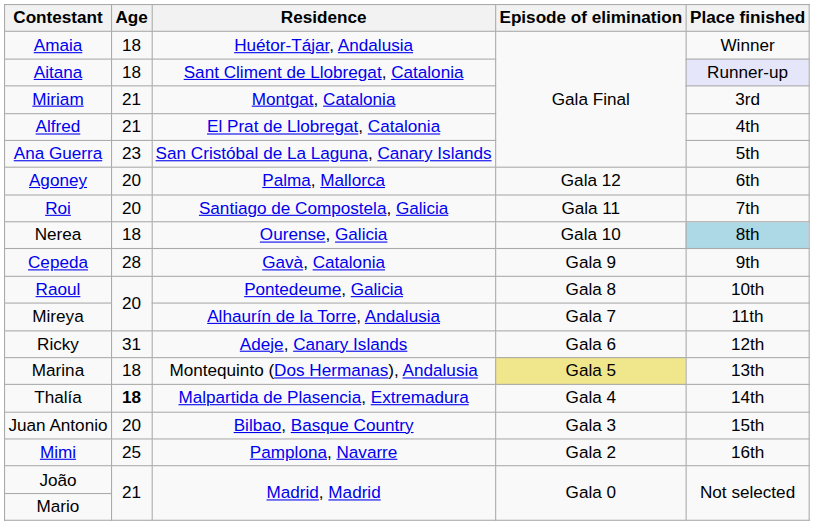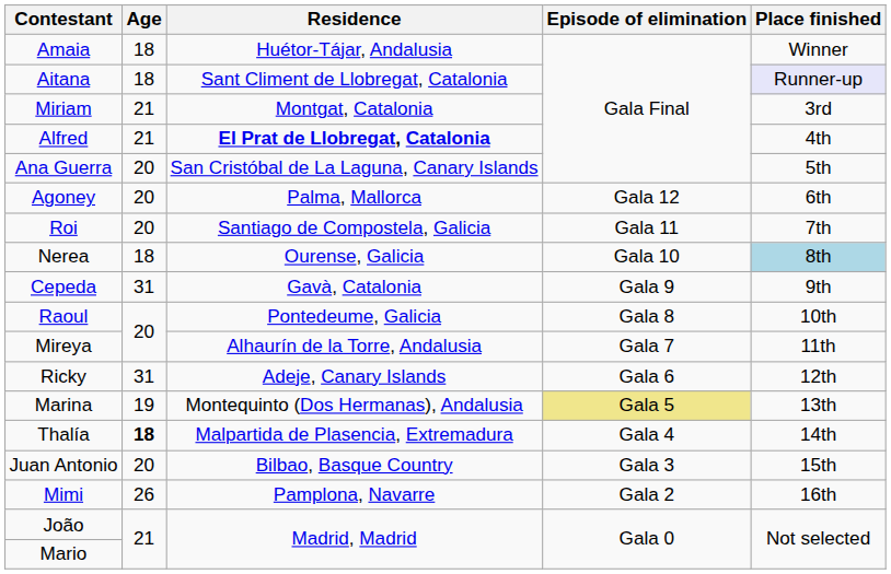Alfred | Residence: normal -> bold
Ana Guerra | Age: 23 -> 20
Cepeda | Age: 28 -> 31
Marina | Age: 18 -> 19
Mimi | Age: 25 -> 26
